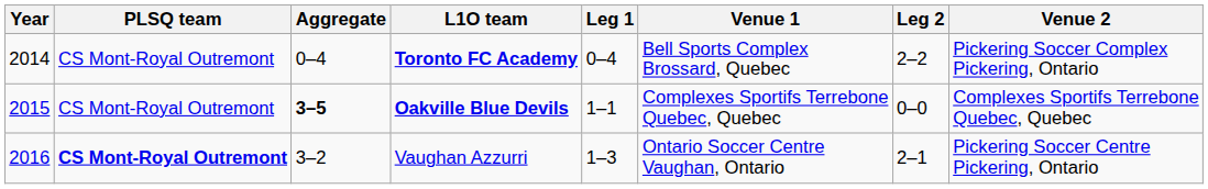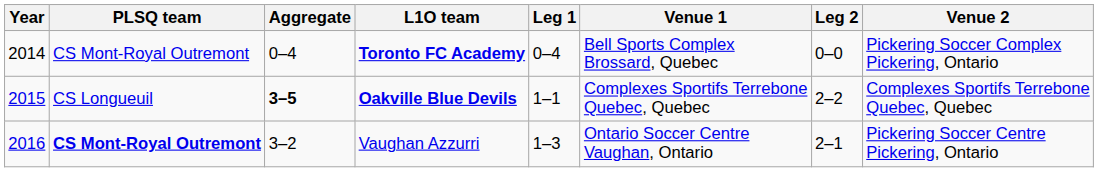Toronto FC Academy | Leg 2: 2–2 -> 0–0
Oakville Blue Devils | PLSQ team: CS Mont-Royal Outremont -> CS Longueuil
Oakville Blue Devils | Leg 2: 0–0 -> 2–2
